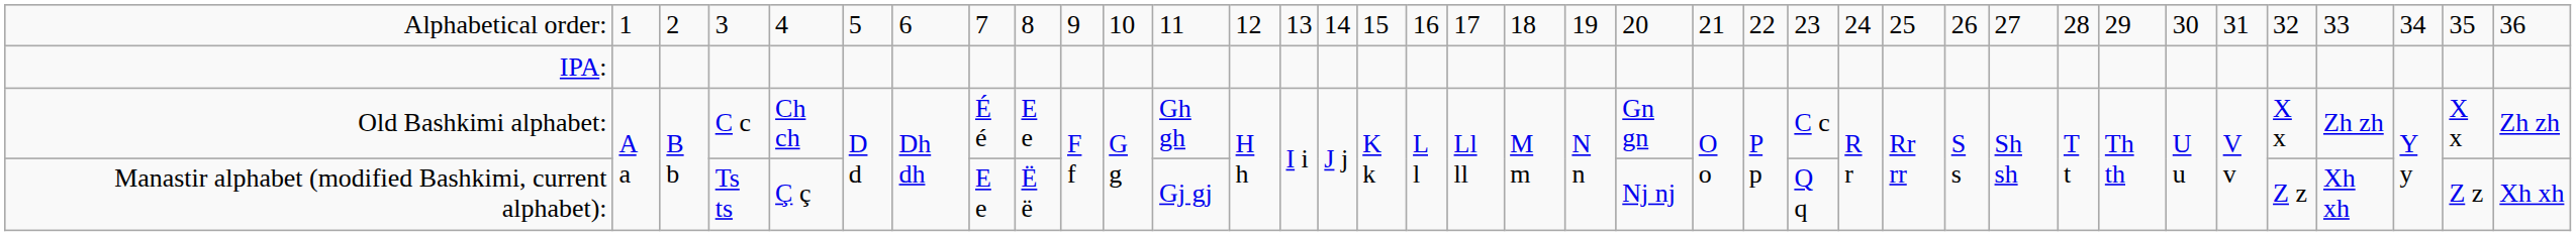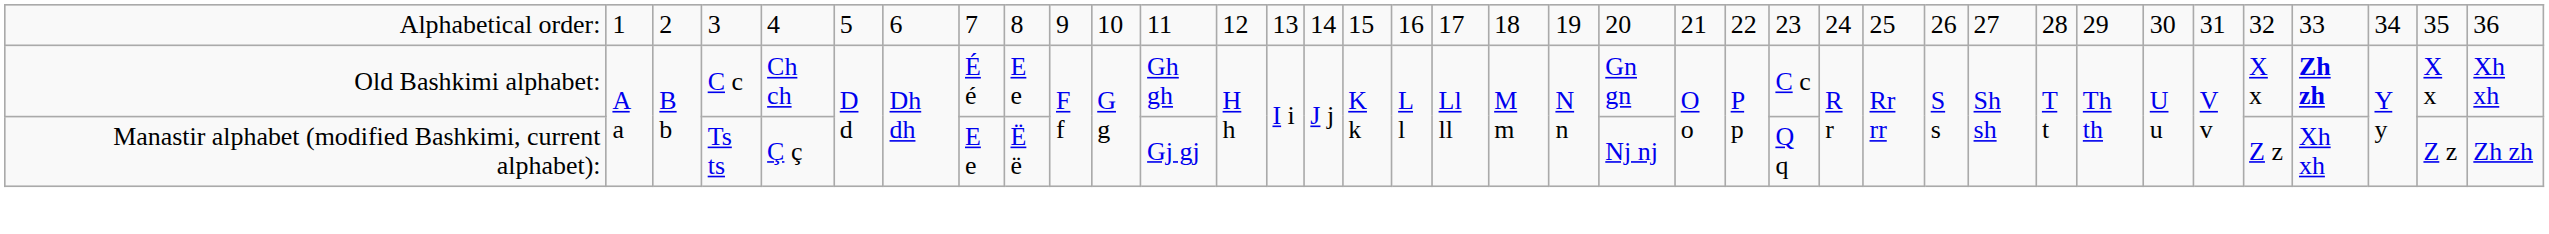- row: IPA:
Old Bashkimi alphabet: | column 34: normal -> bold
Old Bashkimi alphabet: | column 37: Zh zh -> Xh xh
Manastir alphabet (modified Bashkimi, current alphabet): | column 37: Xh xh -> Zh zh
